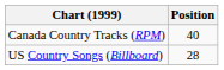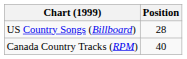rows swapped: Canada Country Tracks (RPM) <-> US Country Songs (Billboard)
